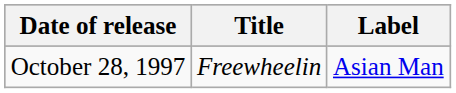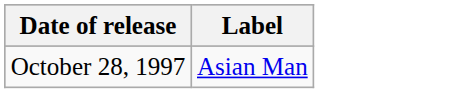- column: Title | Freewheelin
